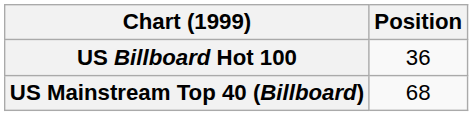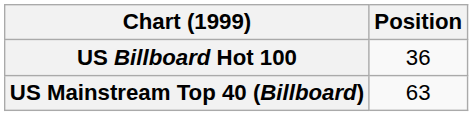US Mainstream Top 40 (Billboard) | Position: 68 -> 63
